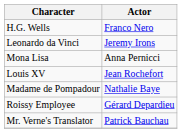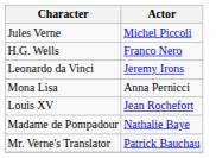+ row: Jules Verne | Michel Piccoli
- row: Roissy Employee | Gérard Depardieu
